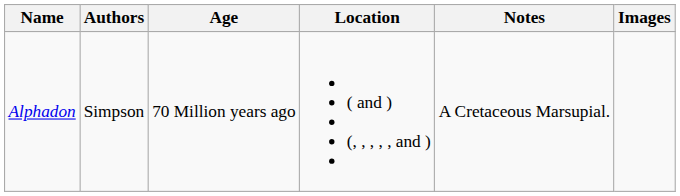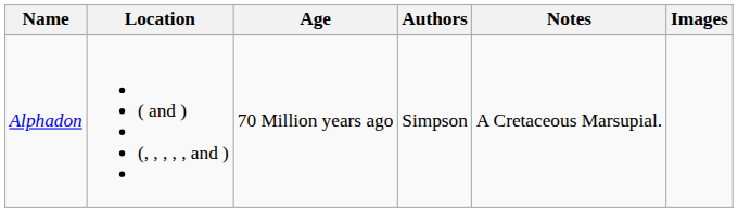columns swapped: Authors <-> Location
